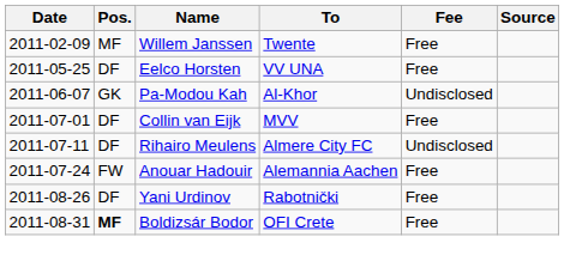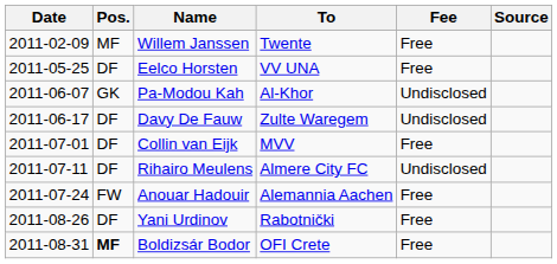+ row: 2011-06-17 | DF | Davy De Fauw | Zulte Waregem | Undisclosed
